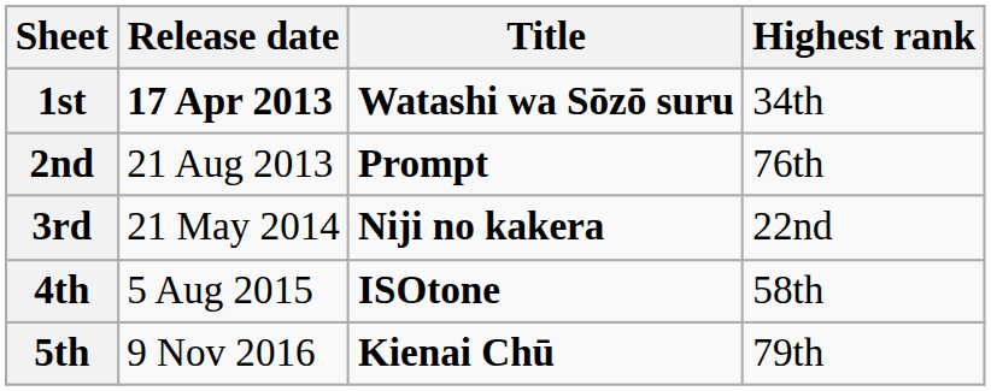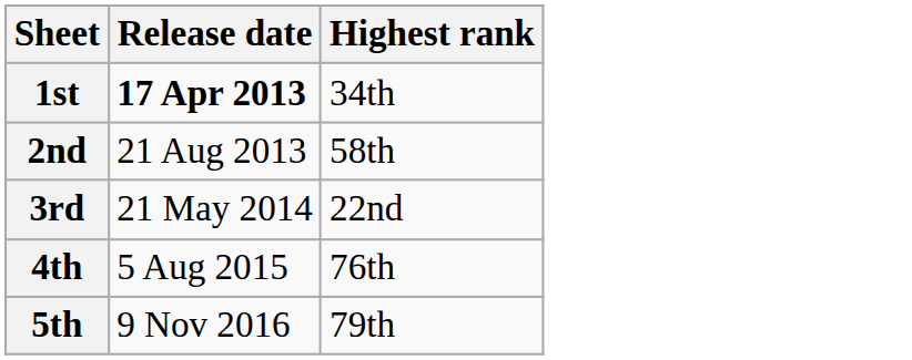- column: Title | Watashi wa Sōzō suru | Prompt | Niji no kakera | ISOtone | Kienai Chū
2nd | Highest rank: 76th -> 58th
4th | Highest rank: 58th -> 76th
